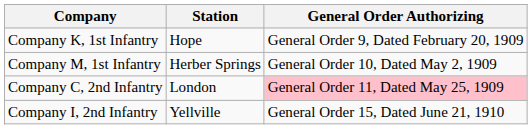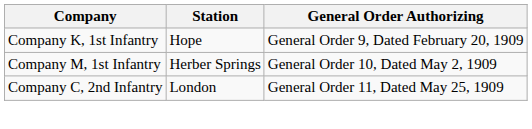Company C, 2nd Infantry | General Order Authorizing: pink background -> no background
- row: Company I, 2nd Infantry | Yellville | General Order 15, Dated June 21, 1910
